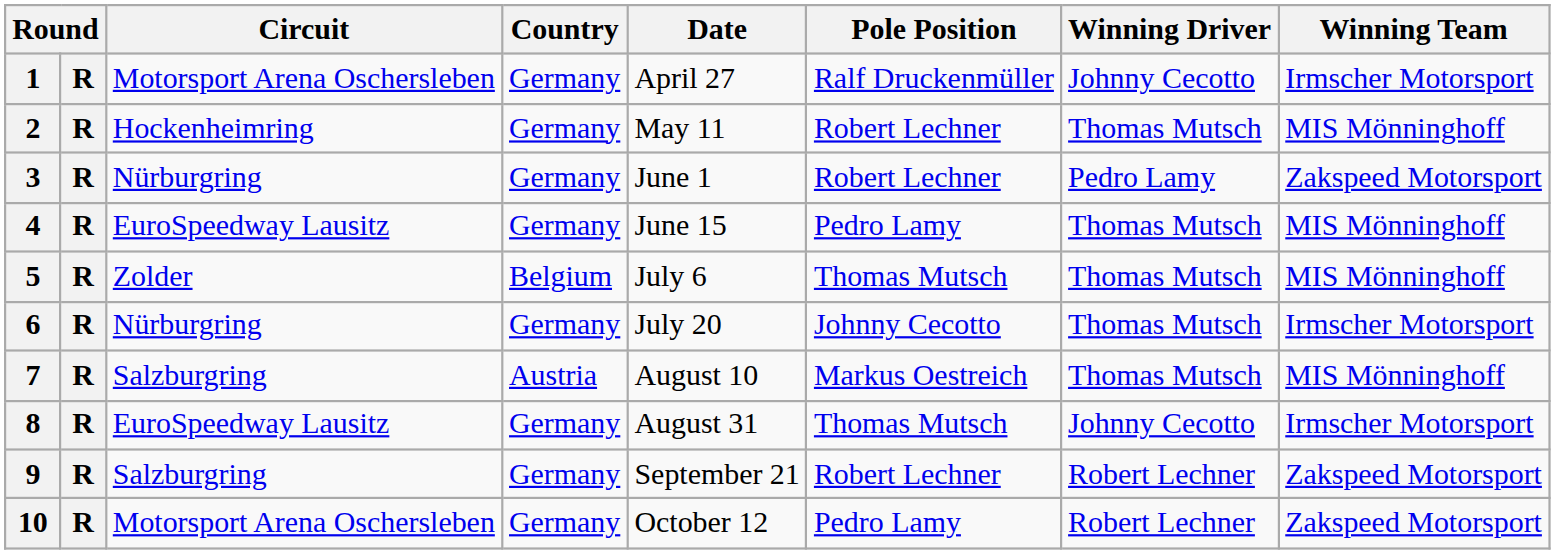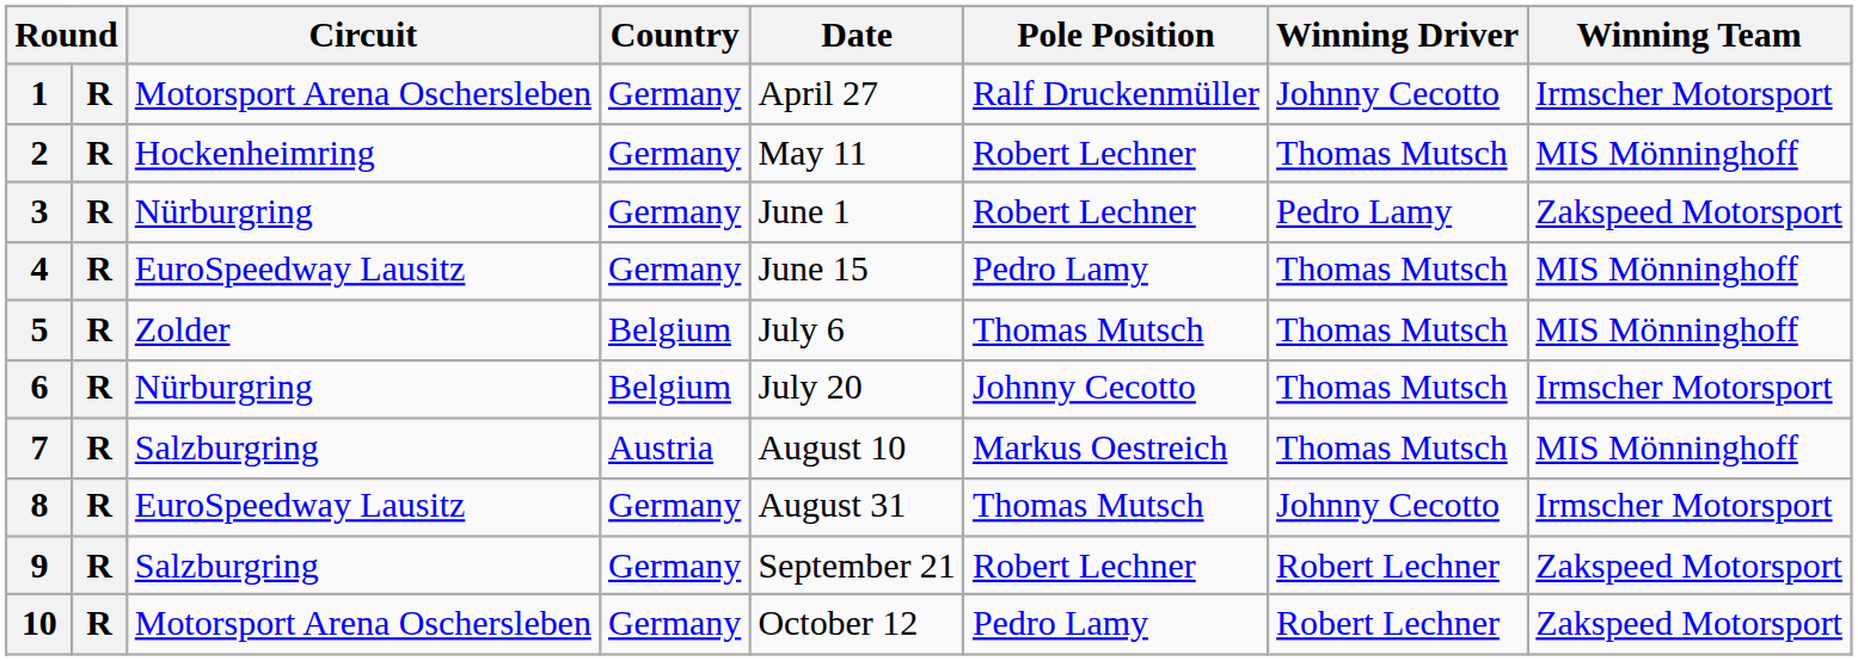6 | Country: Germany -> Belgium
